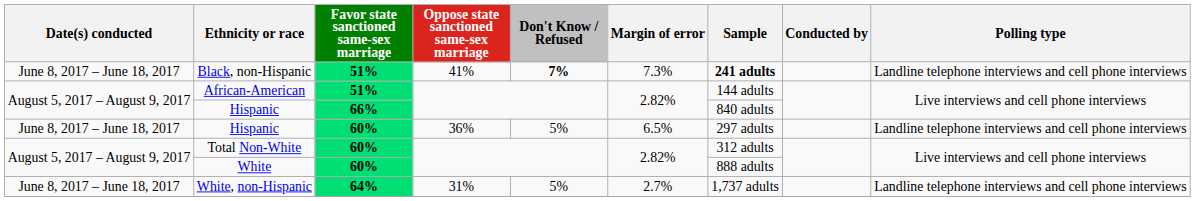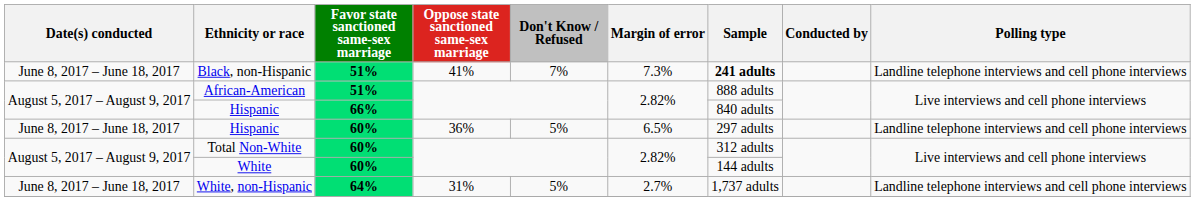Black, non-Hispanic | Don't Know / Refused: bold -> normal
African-American | Sample: 144 adults -> 888 adults
White | Sample: 888 adults -> 144 adults
